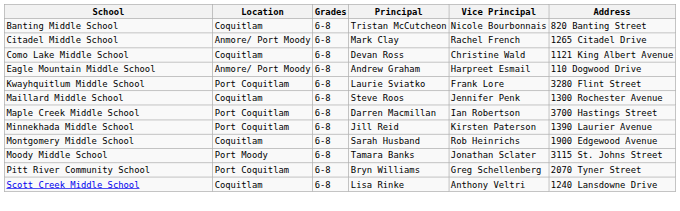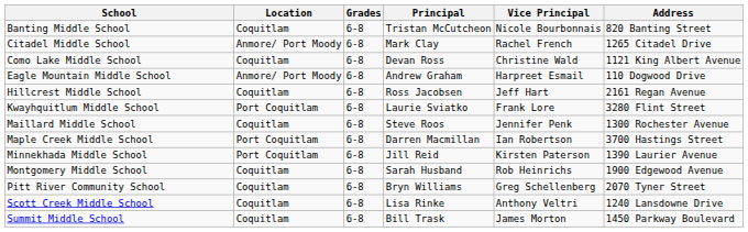+ row: Hillcrest Middle School | Coquitlam | 6-8 | Ross Jacobsen | Jeff Hart | 2161 Regan Avenue
- row: Moody Middle School | Port Moody | 6-8 | Tamara Banks | Jonathan Sclater | 3115 St. Johns Street
Pitt River Community School | Location: Port Coquitlam -> Coquitlam
+ row: Summit Middle School | Coquitlam | 6-8 | Bill Trask | James Morton | 1450 Parkway Boulevard
